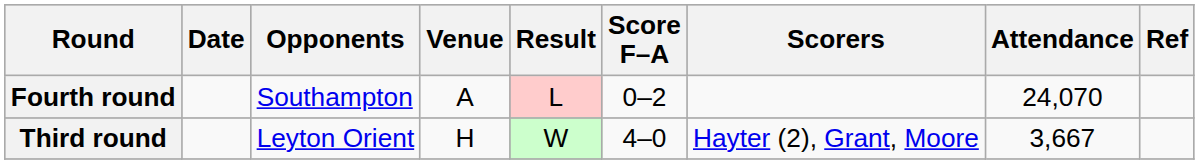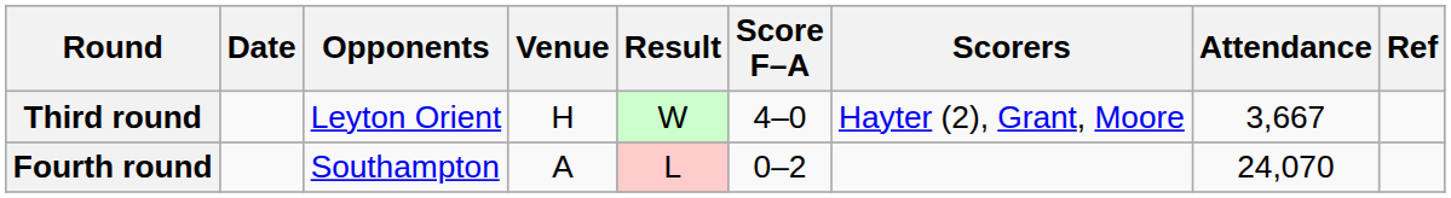rows swapped: Third round <-> Fourth round
